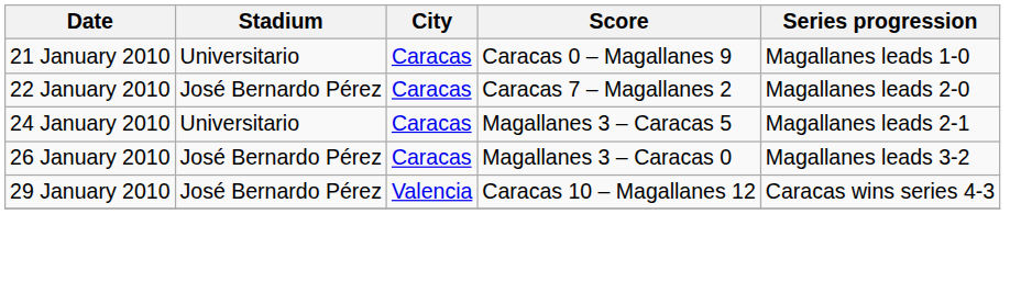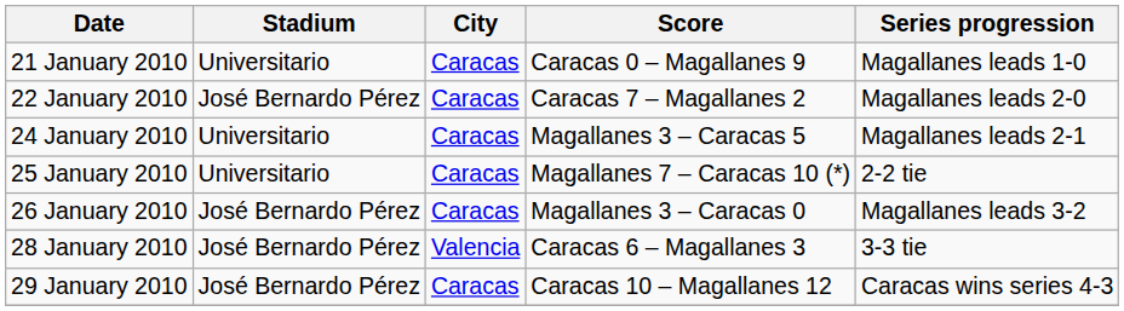+ row: 25 January 2010 | Universitario | Caracas | Magallanes 7 – Caracas 10 (*) | 2-2 tie
+ row: 28 January 2010 | José Bernardo Pérez | Valencia | Caracas 6 – Magallanes 3 | 3-3 tie
29 January 2010 | City: Valencia -> Caracas
